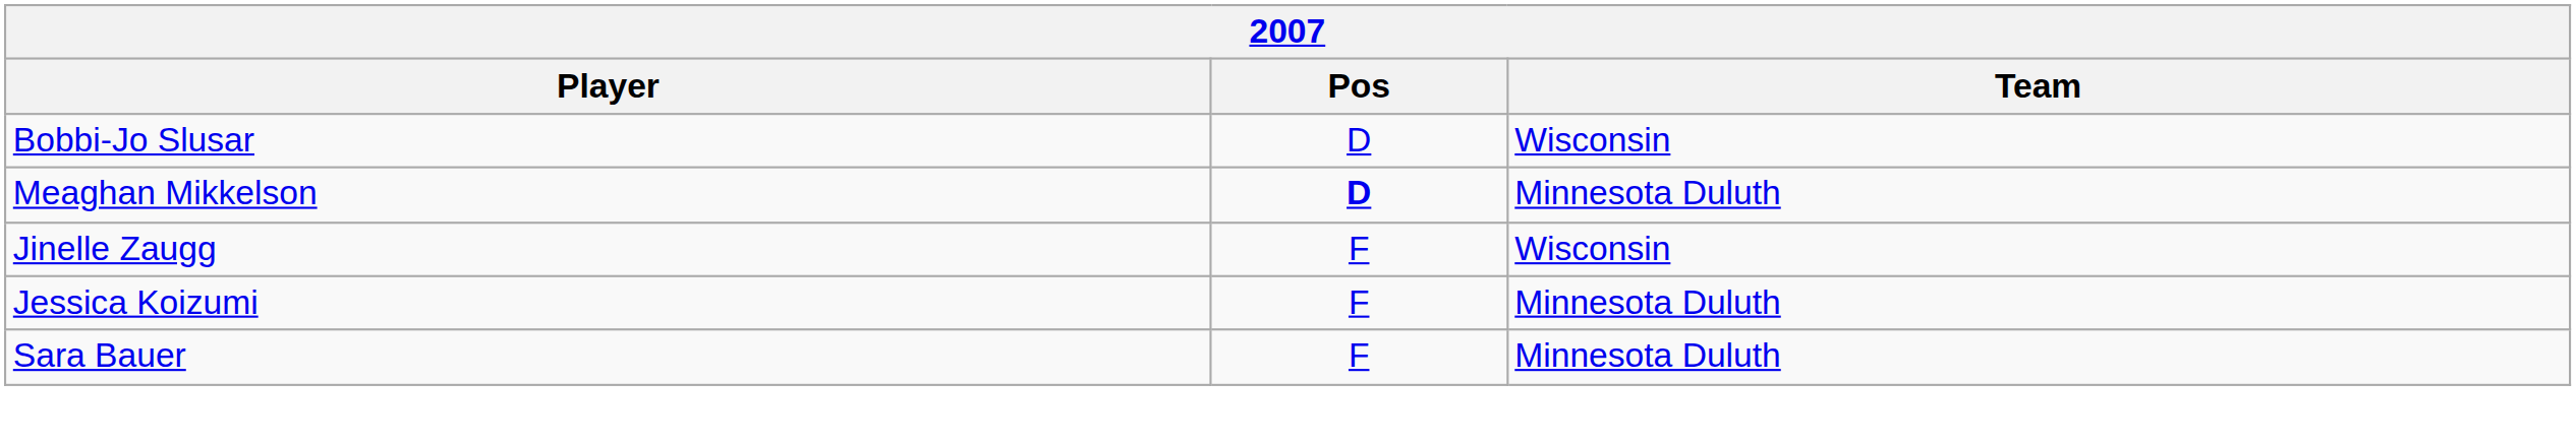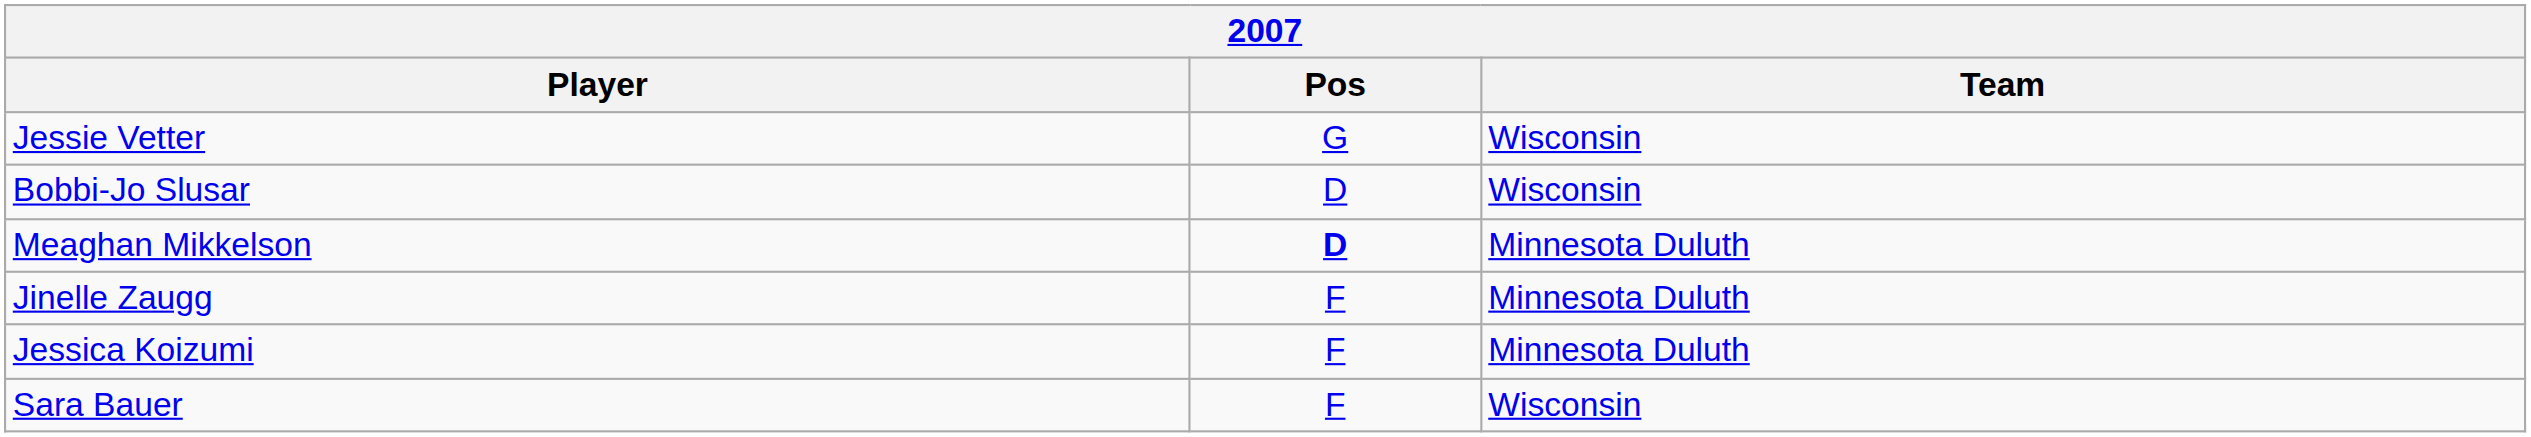+ row: Jessie Vetter | G | Wisconsin
Jinelle Zaugg | Team: Wisconsin -> Minnesota Duluth
Sara Bauer | Team: Minnesota Duluth -> Wisconsin
